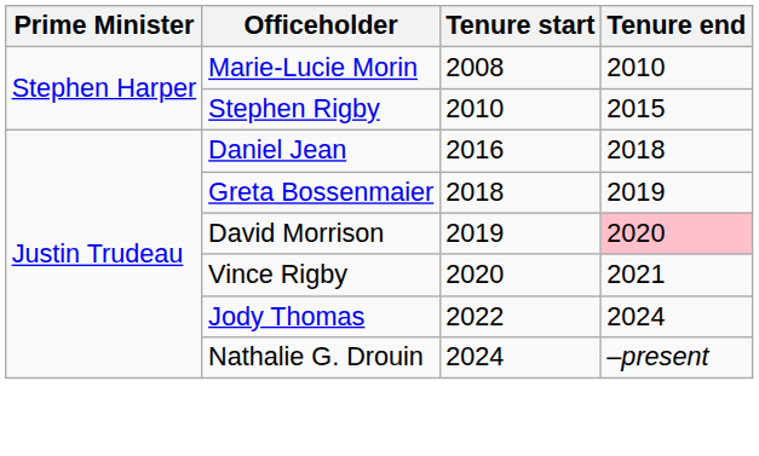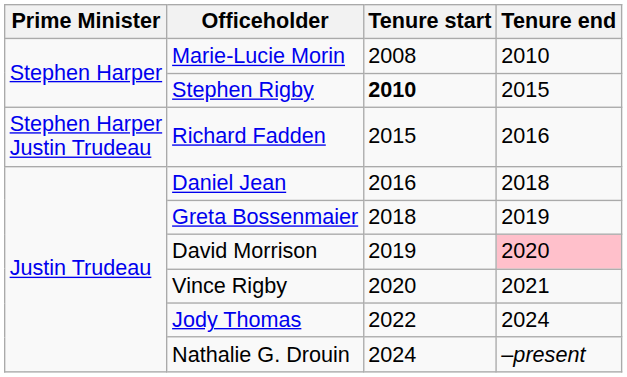Stephen Rigby | Tenure start: normal -> bold
+ row: Stephen Harper Justin Trudeau | Richard Fadden | 2015 | 2016
